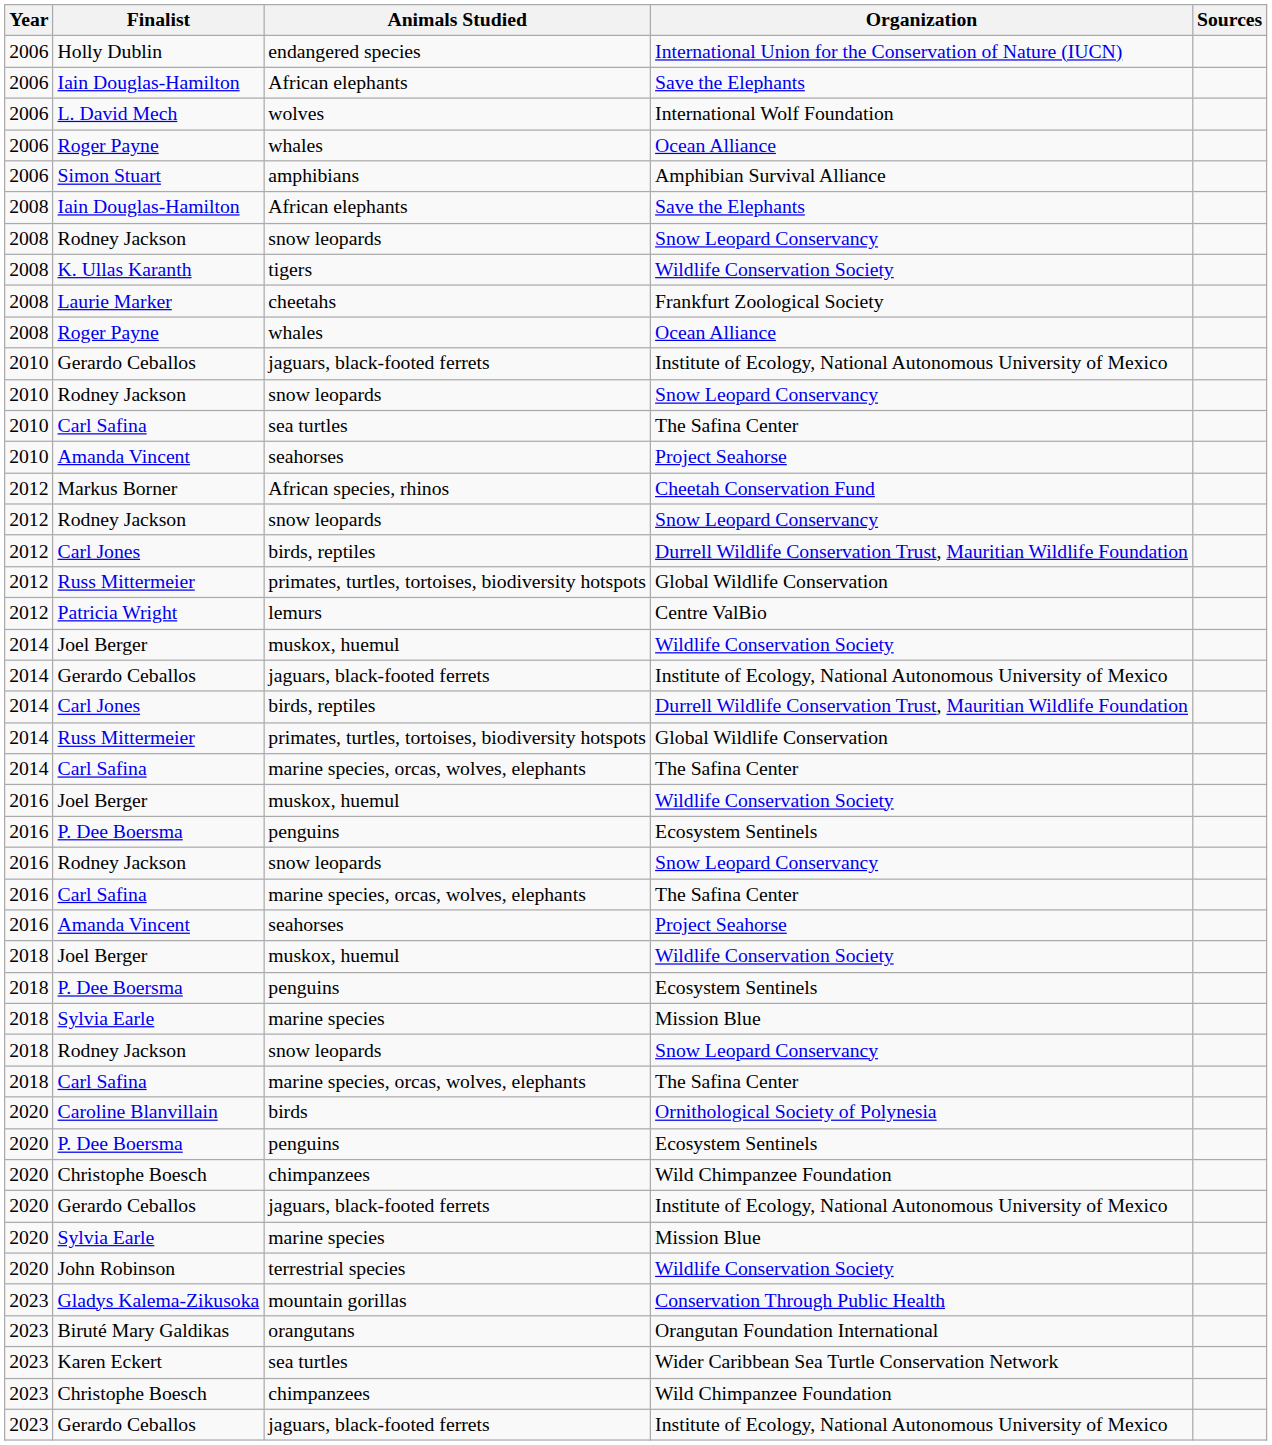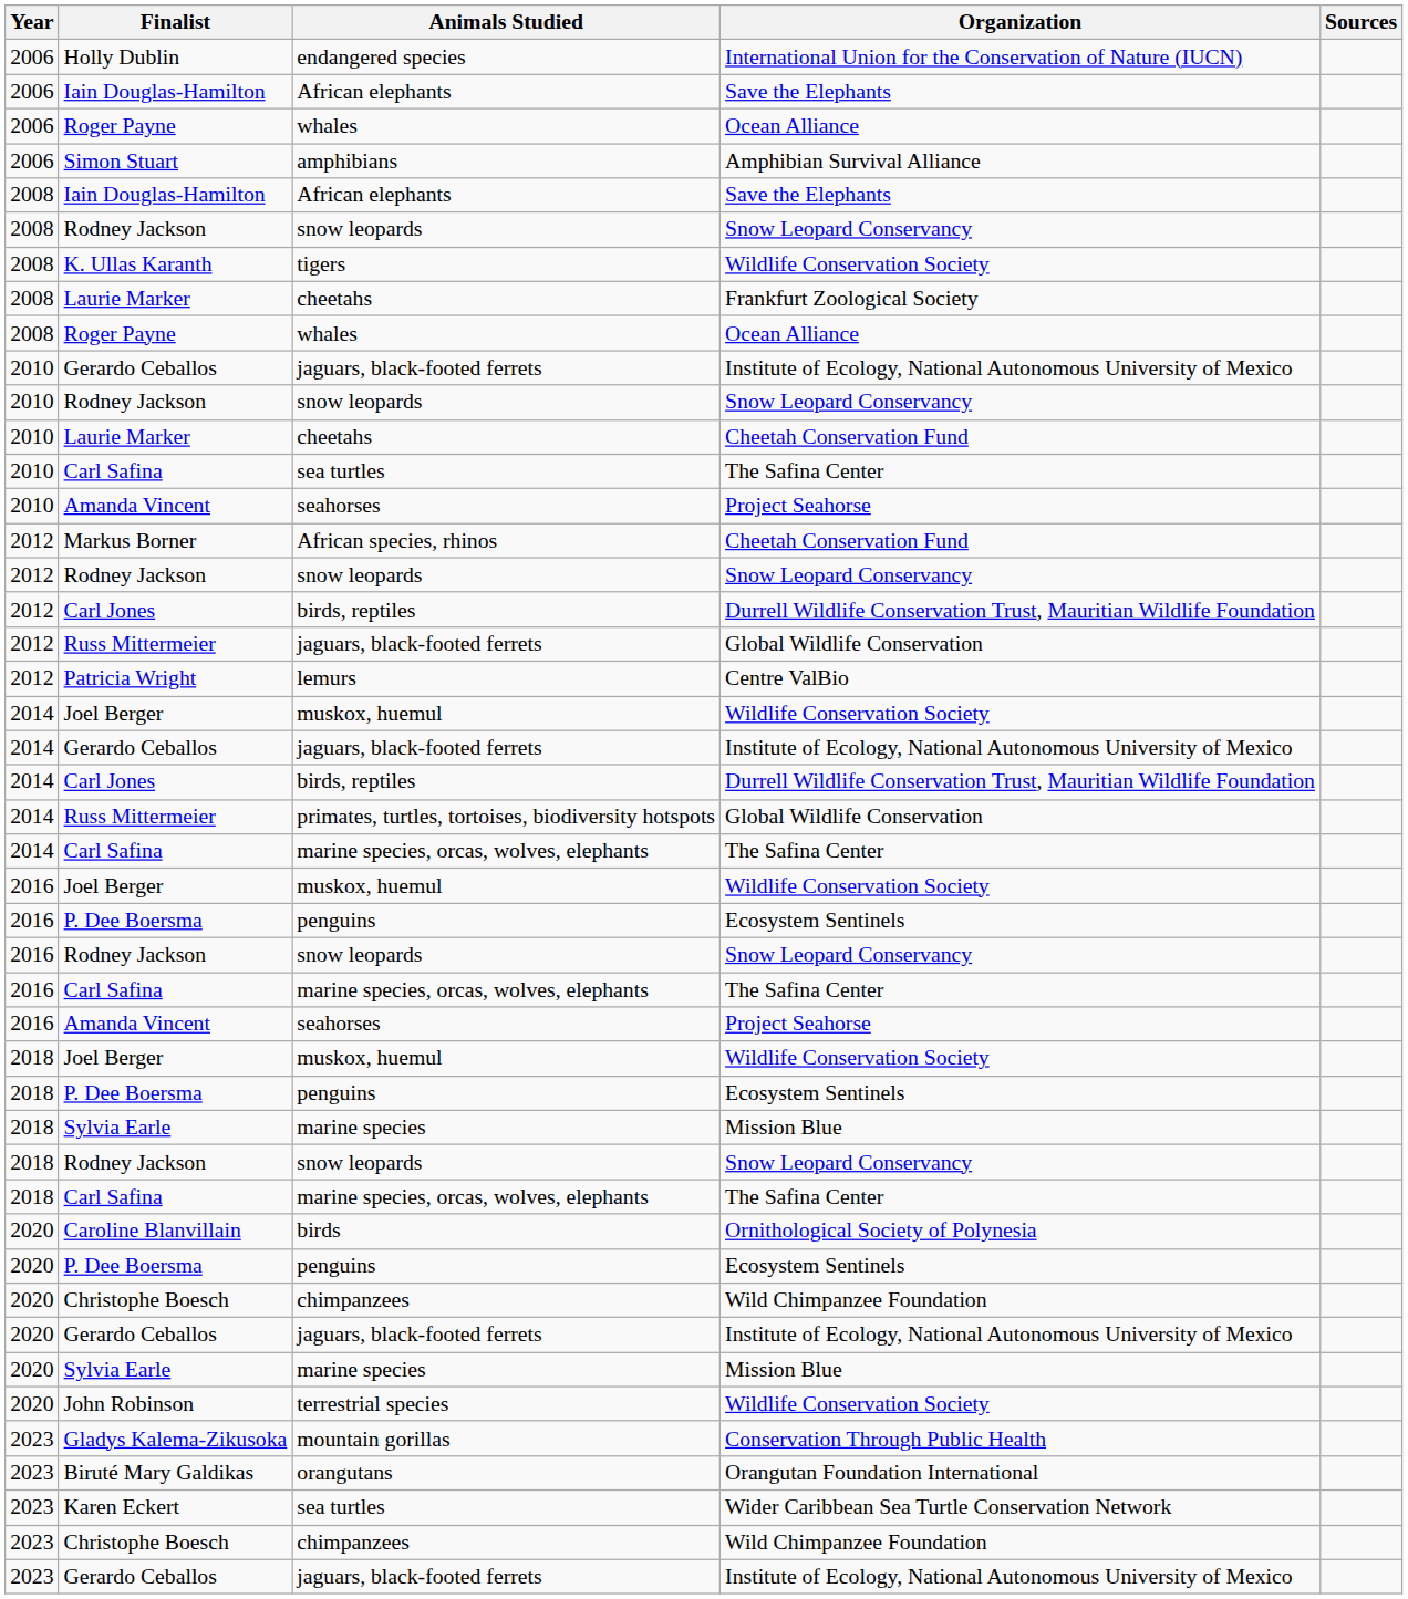- row: 2006 | L. David Mech | wolves | International Wolf Foundation
+ row: 2010 | Laurie Marker | cheetahs | Cheetah Conservation Fund
2012 / Russ Mittermeier | Animals Studied: primates, turtles, tortoises, biodiversity hotspots -> jaguars, black-footed ferrets
